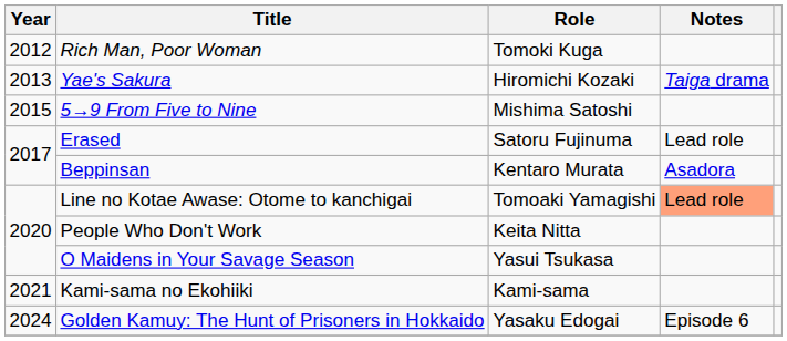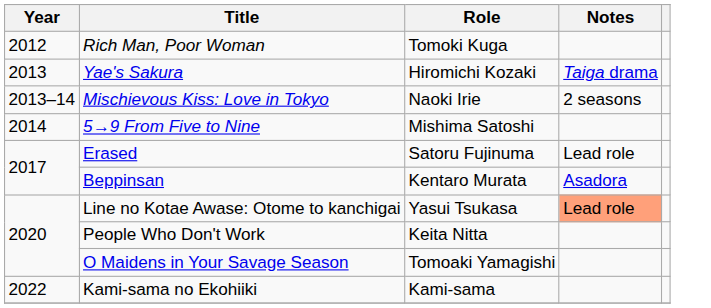+ row: 2013–14 | Mischievous Kiss: Love in Tokyo | Naoki Irie | 2 seasons
5→9 From Five to Nine | Year: 2015 -> 2014
Line no Kotae Awase: Otome to kanchigai | Role: Tomoaki Yamagishi -> Yasui Tsukasa
O Maidens in Your Savage Season | Role: Yasui Tsukasa -> Tomoaki Yamagishi
Kami-sama no Ekohiiki | Year: 2021 -> 2022
- row: 2024 | Golden Kamuy: The Hunt of Prisoners in Hokkaido | Yasaku Edogai | Episode 6
